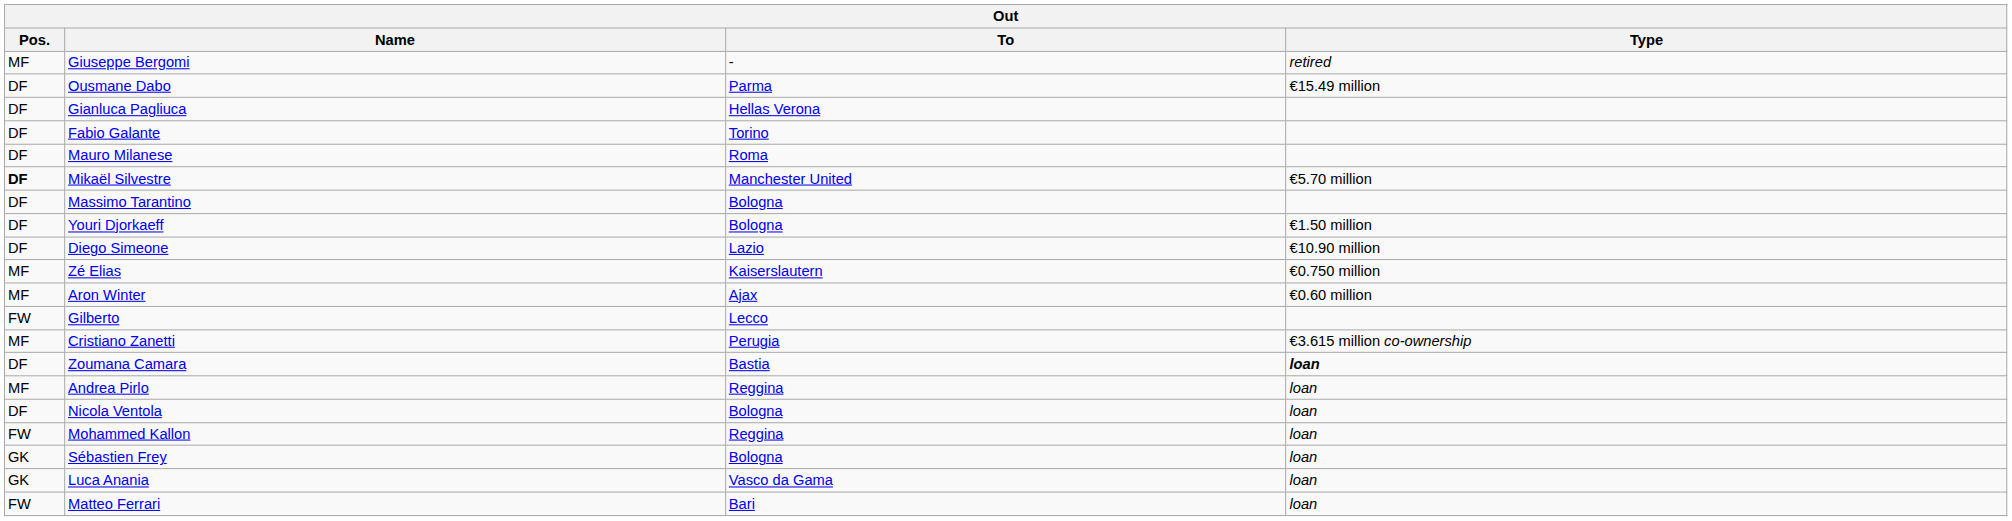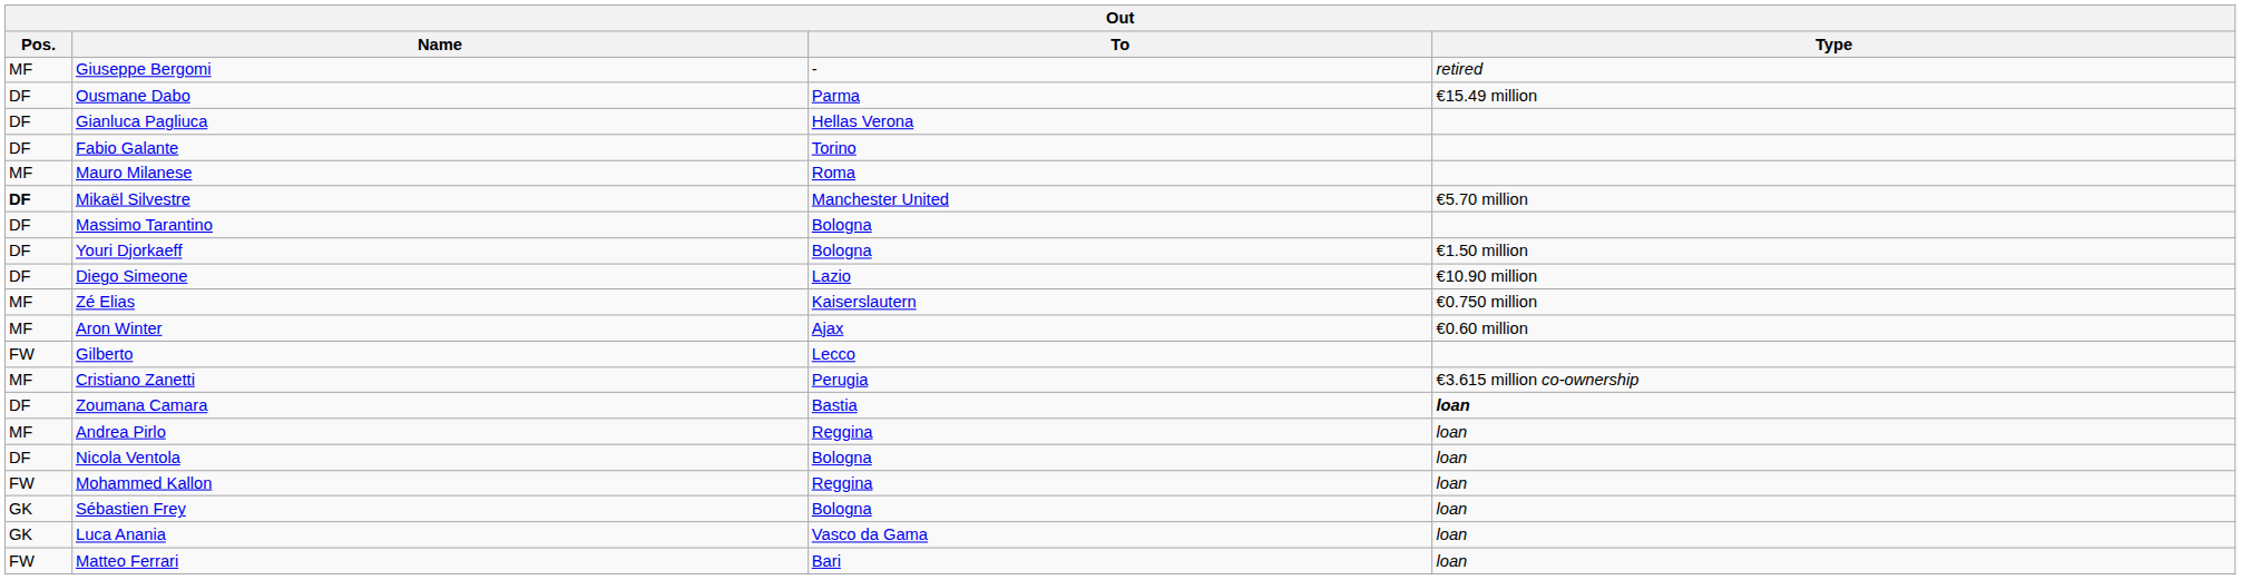Mauro Milanese | Pos.: DF -> MF
